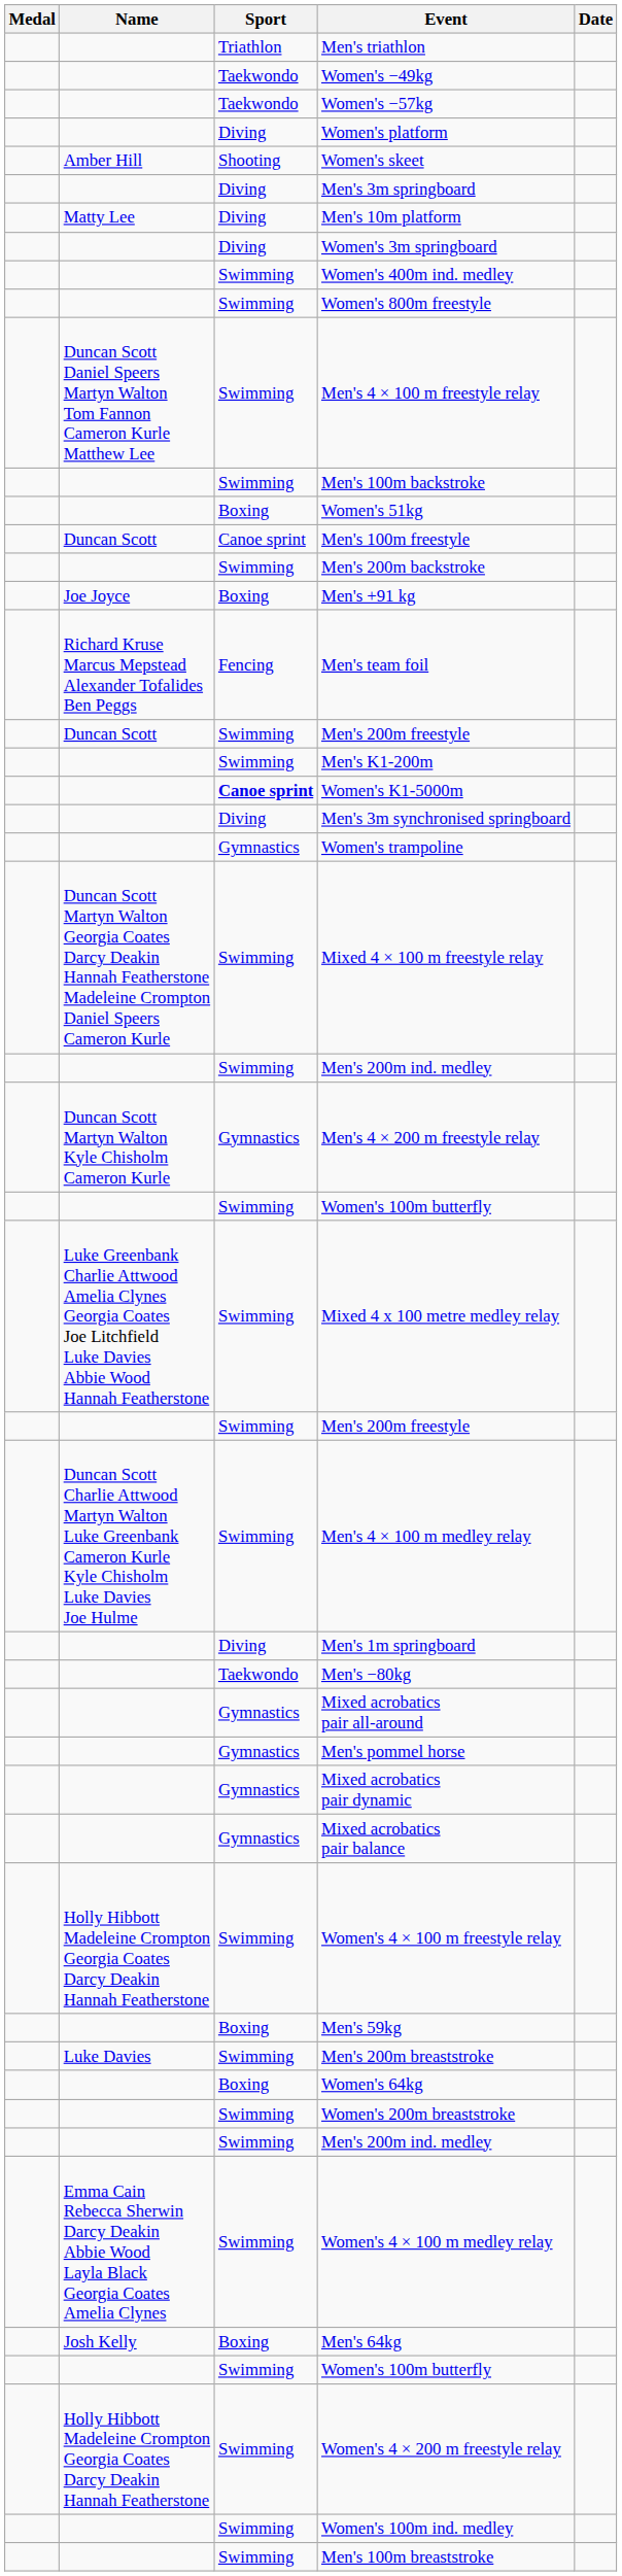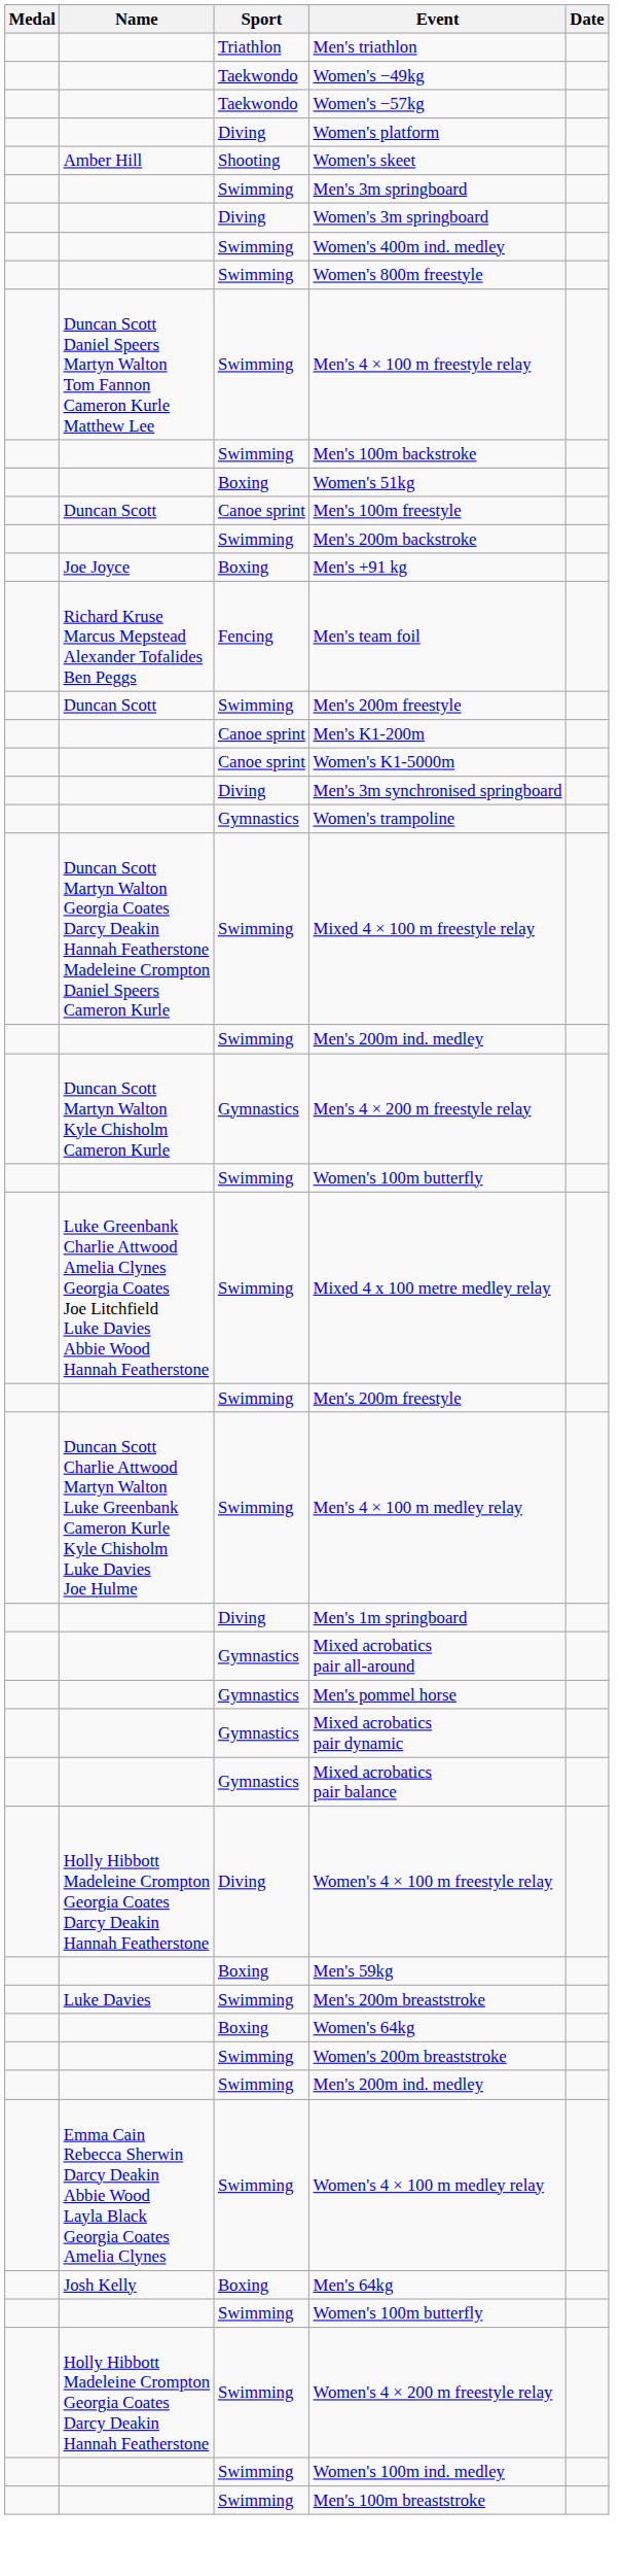Men's 3m springboard | Sport: Diving -> Swimming
- row: Matty Lee | Diving | Men's 10m platform
Men's K1-200m | Sport: Swimming -> Canoe sprint
Women's K1-5000m | Sport: bold -> normal
- row: Taekwondo | Men's −80kg
Women's 4 × 100 m freestyle relay | Sport: Swimming -> Diving
